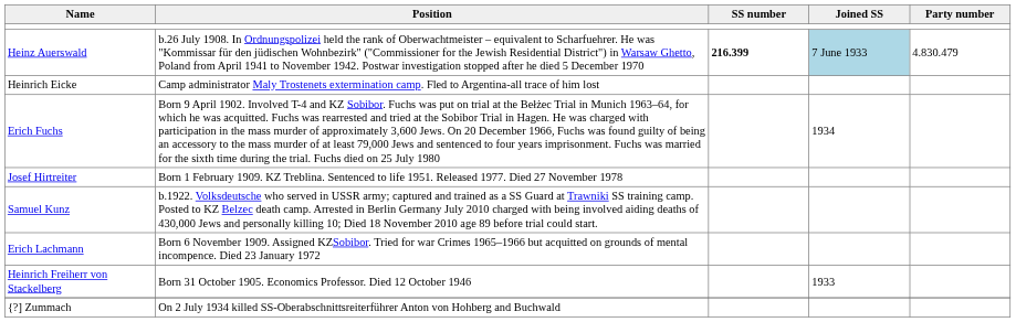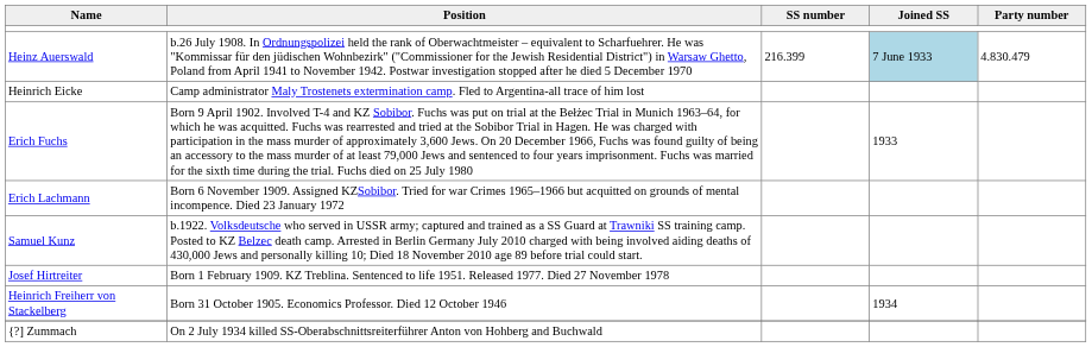Heinz Auerswald | SS number: bold -> normal
Erich Fuchs | Joined SS: 1934 -> 1933
rows swapped: Josef Hirtreiter <-> Erich Lachmann
Heinrich Freiherr von Stackelberg | Joined SS: 1933 -> 1934
